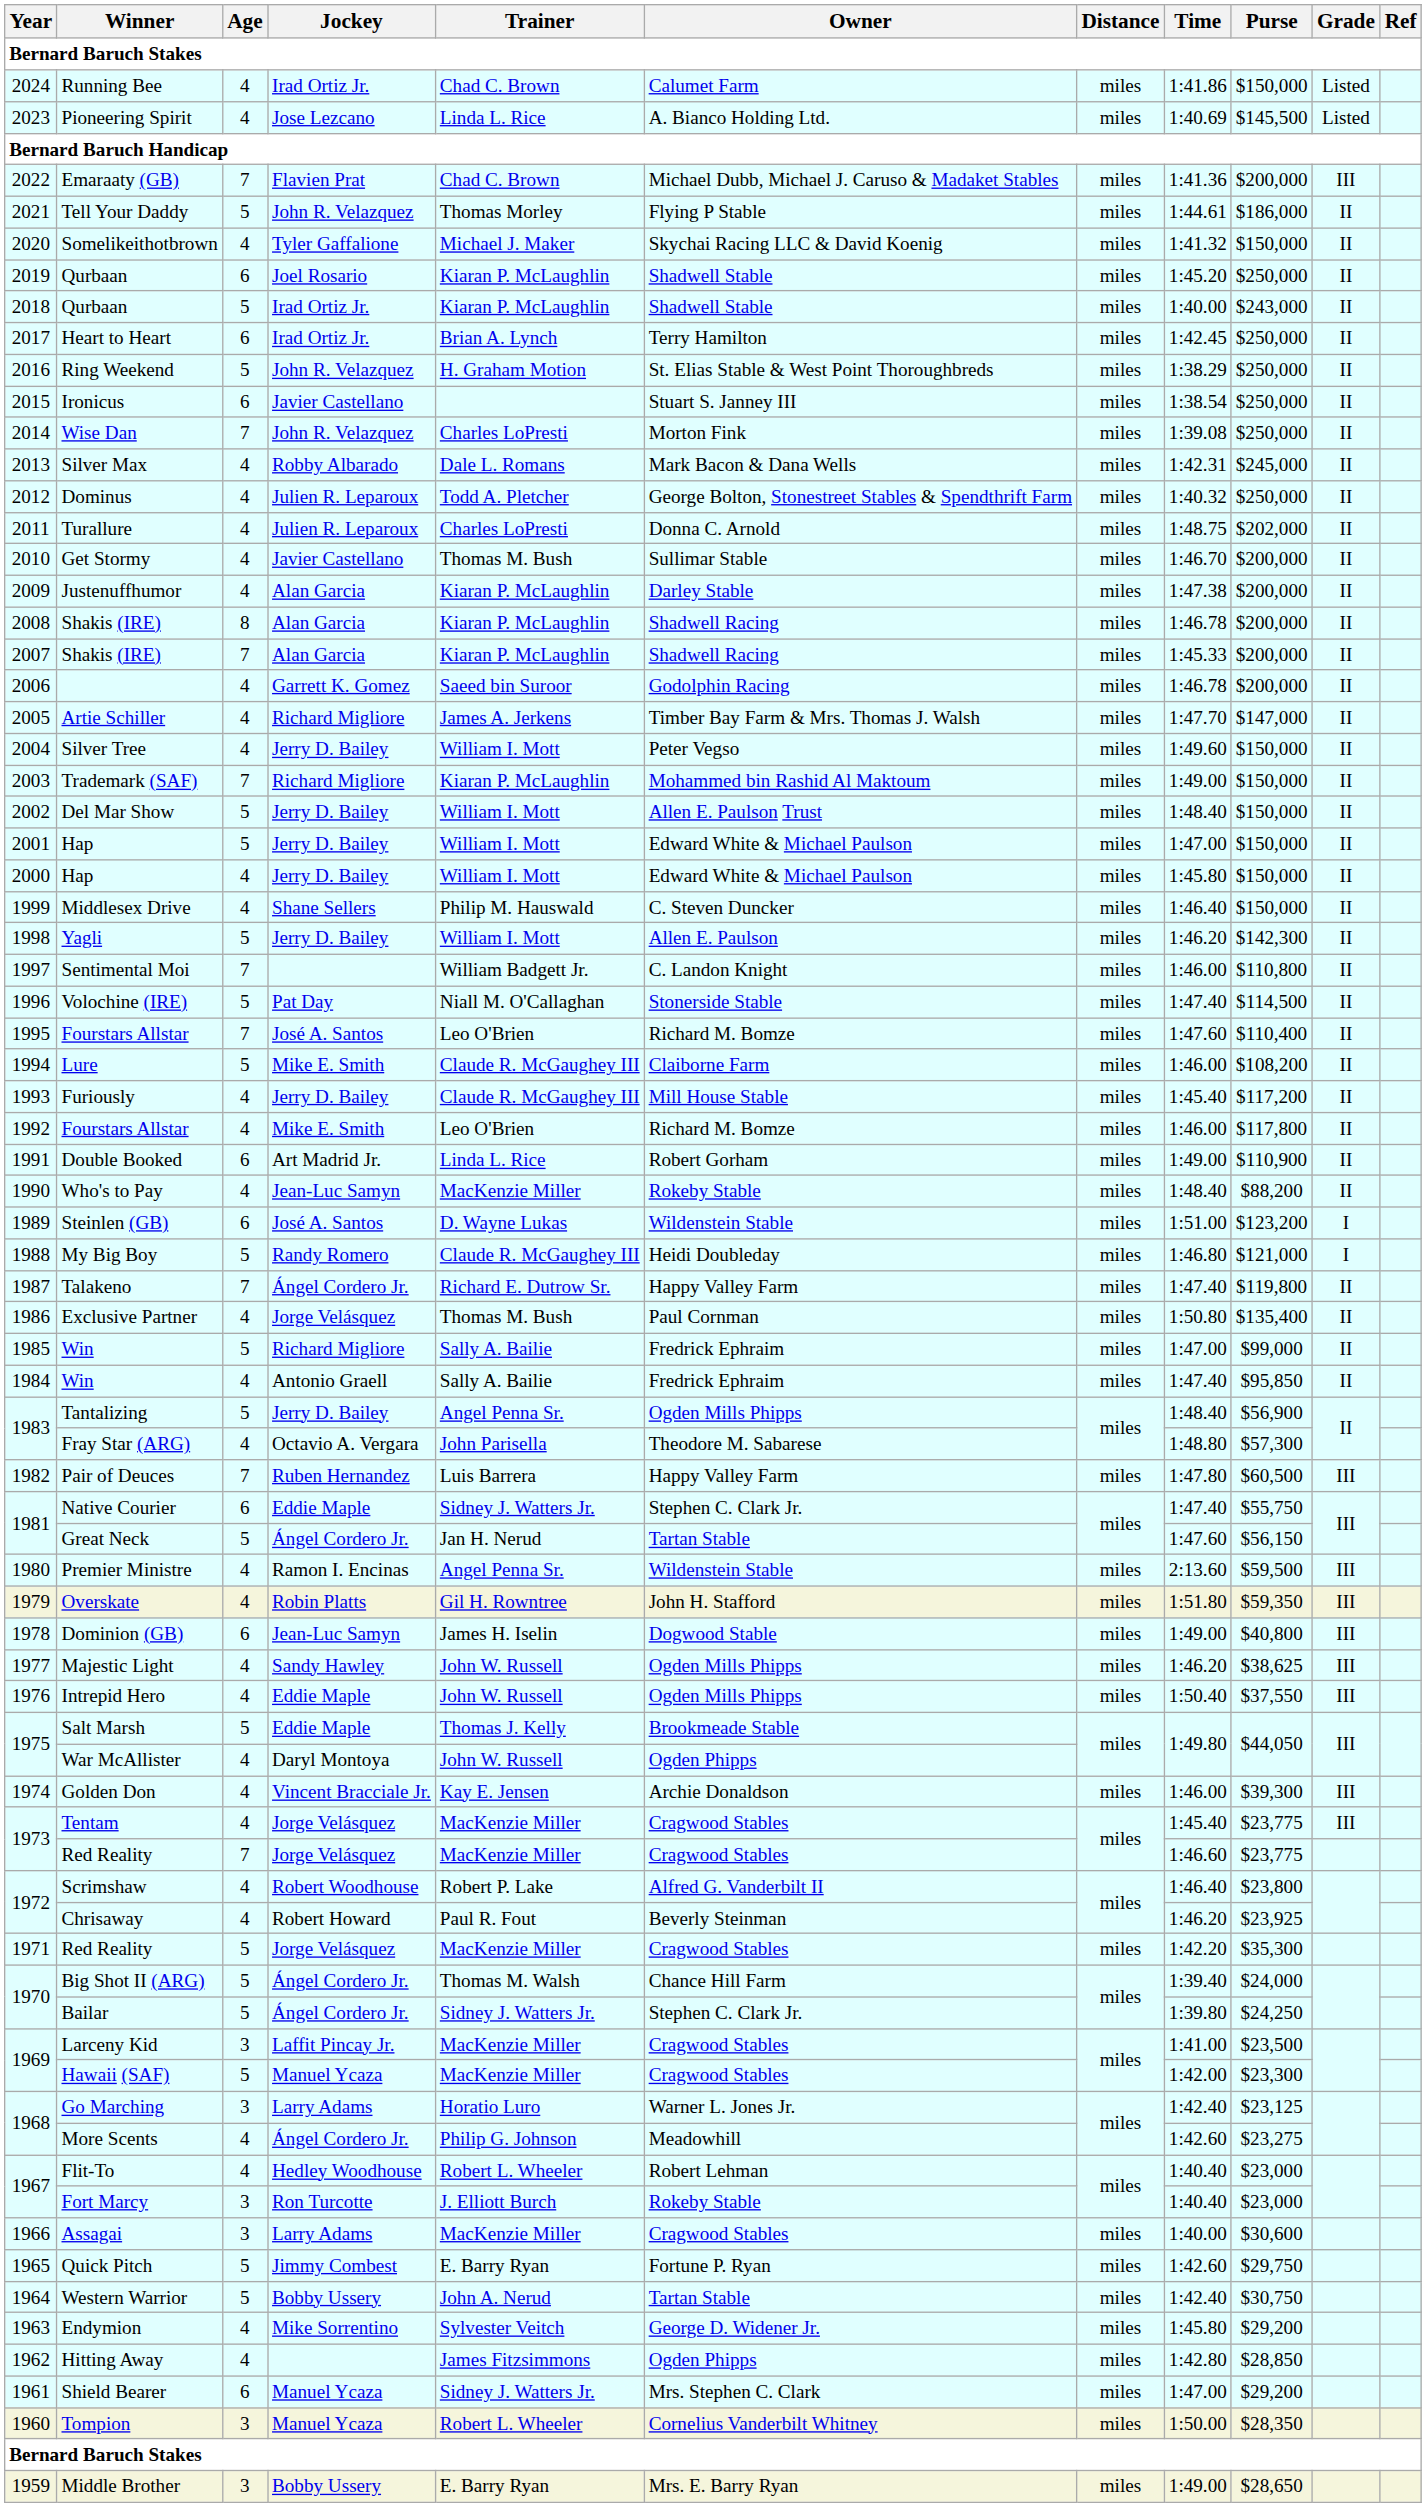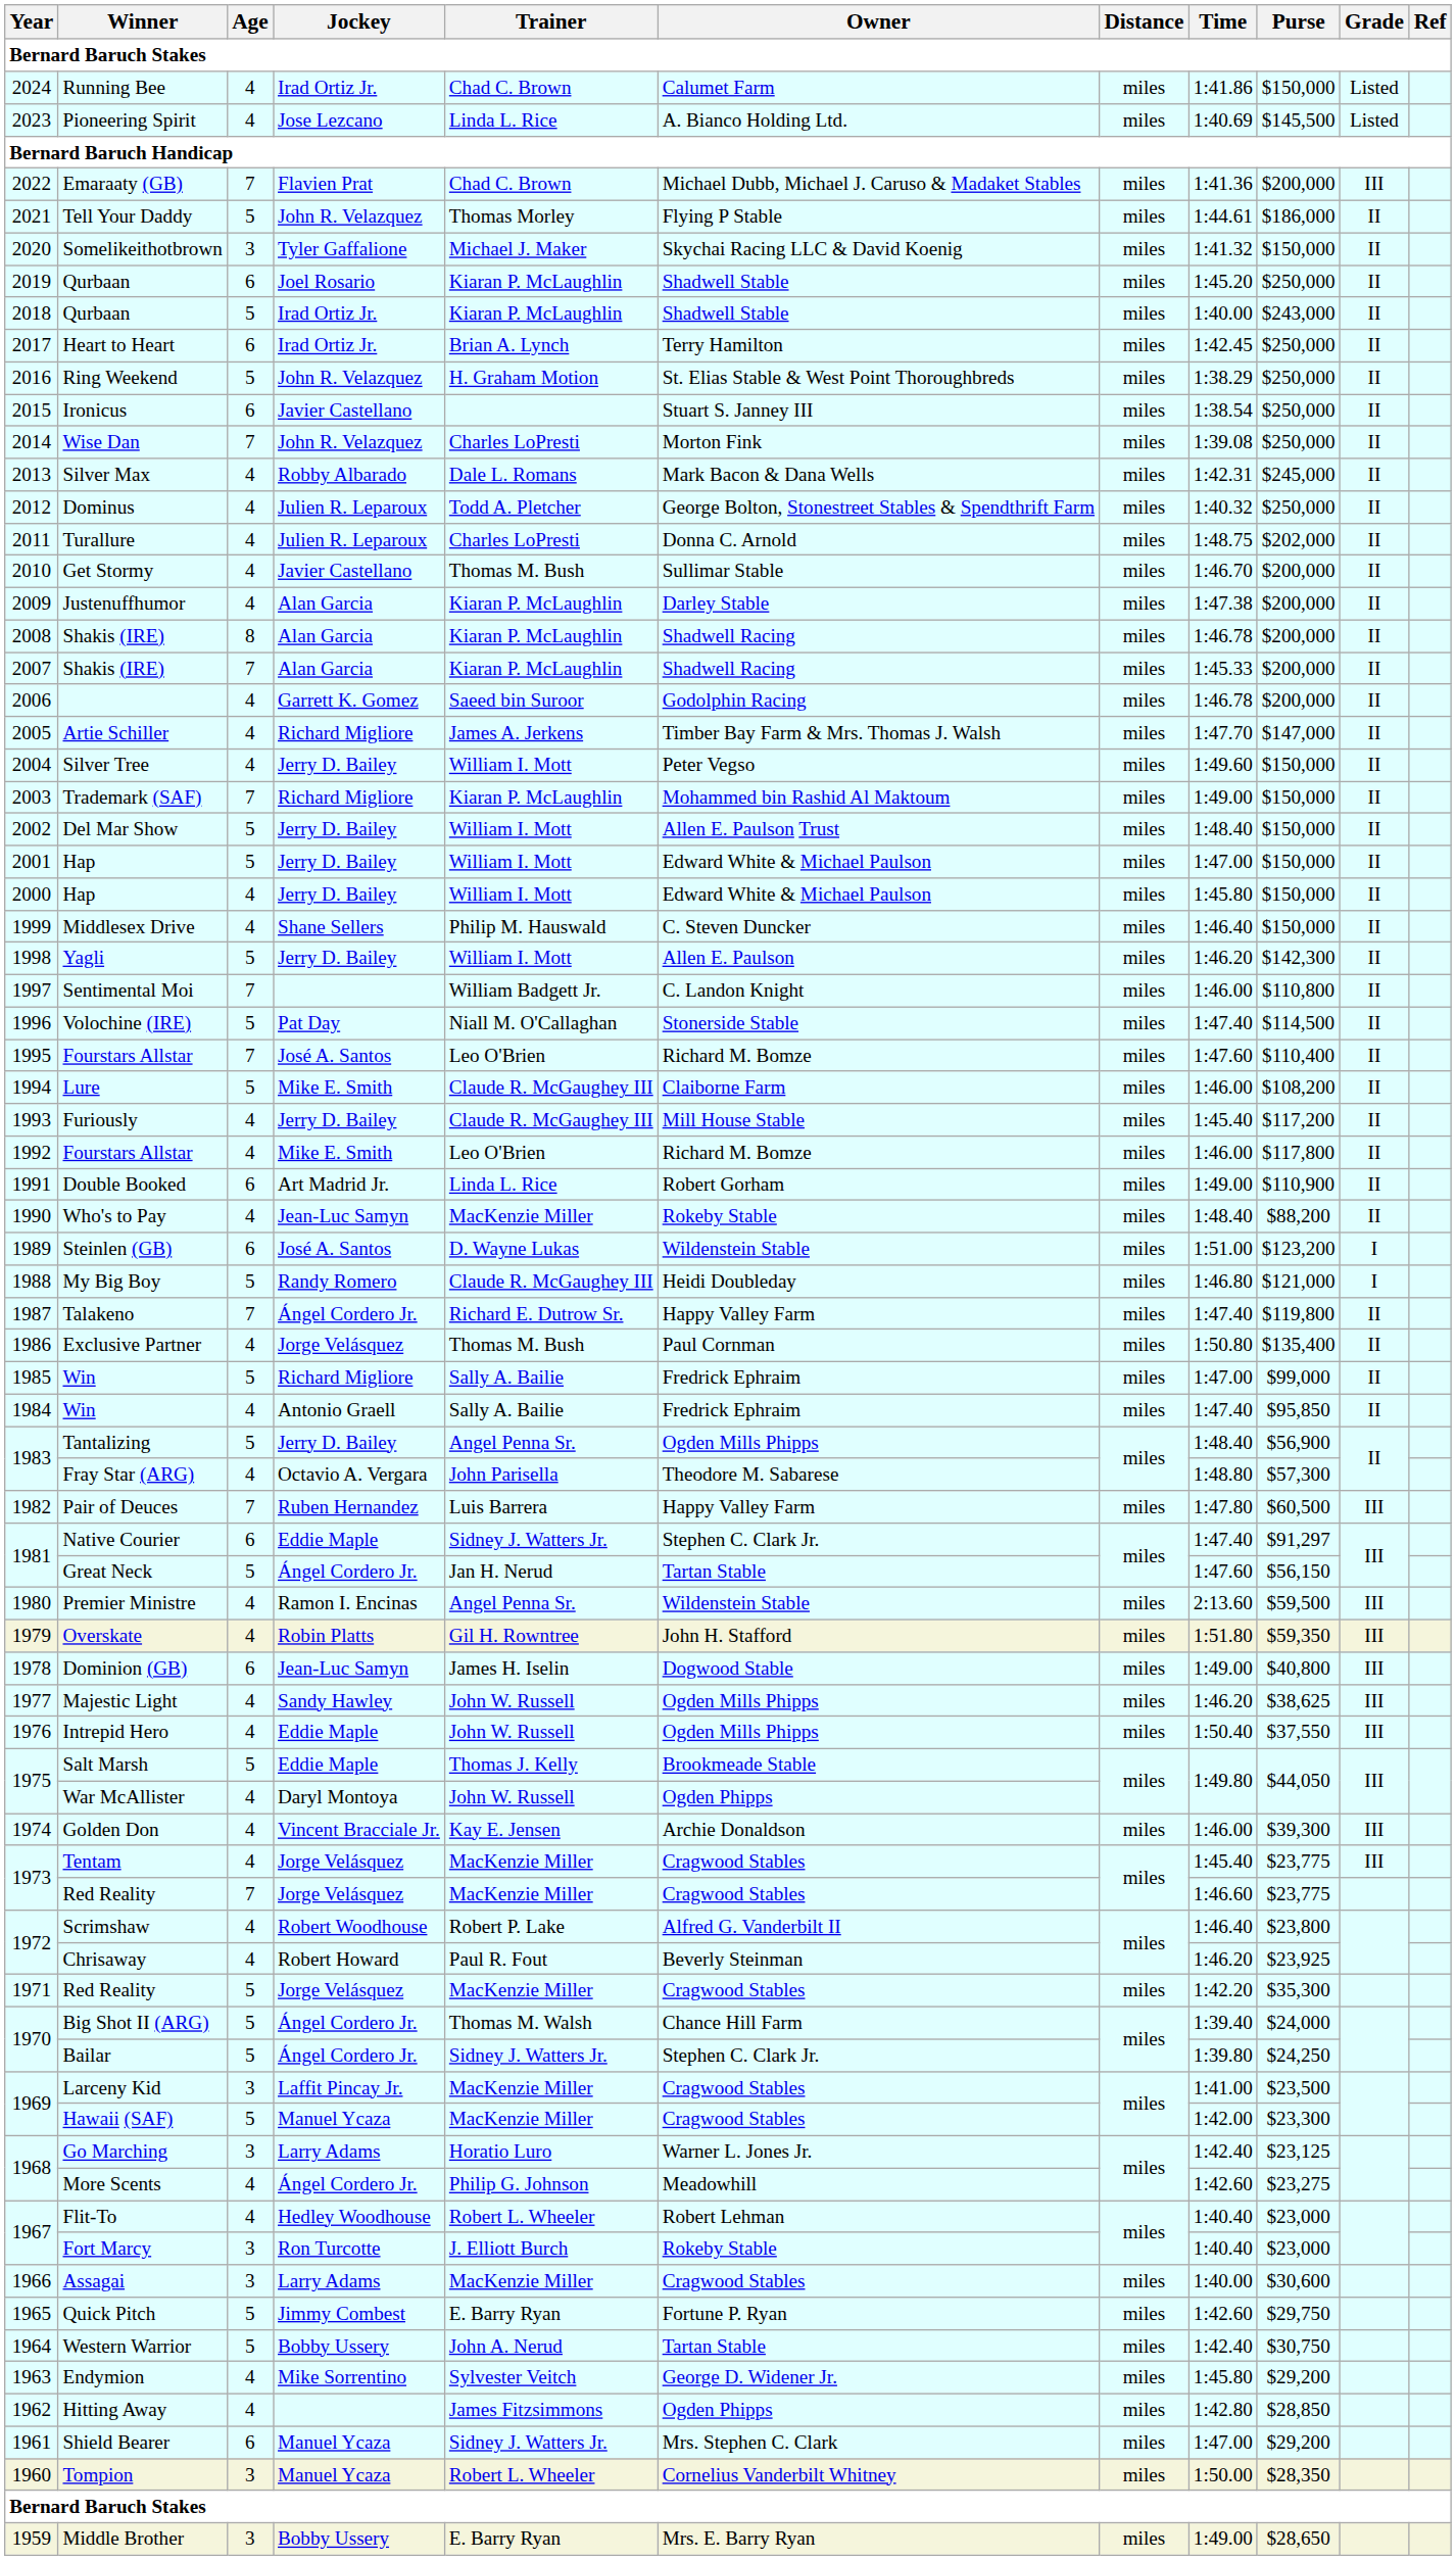Somelikeithotbrown | Age: 4 -> 3
Native Courier | Purse: $55,750 -> $91,297
